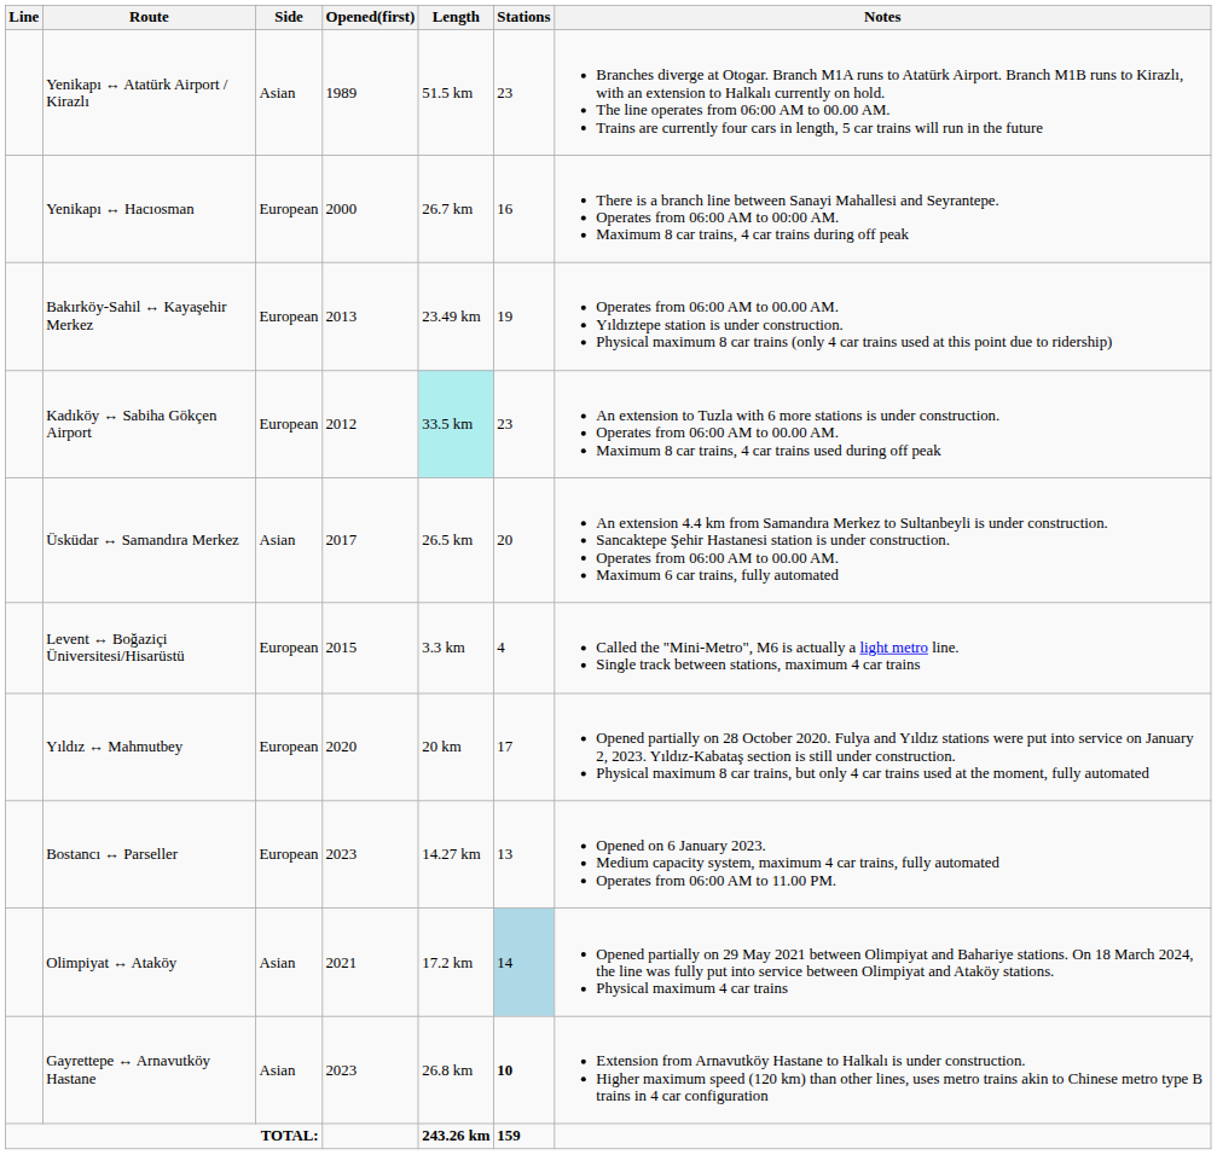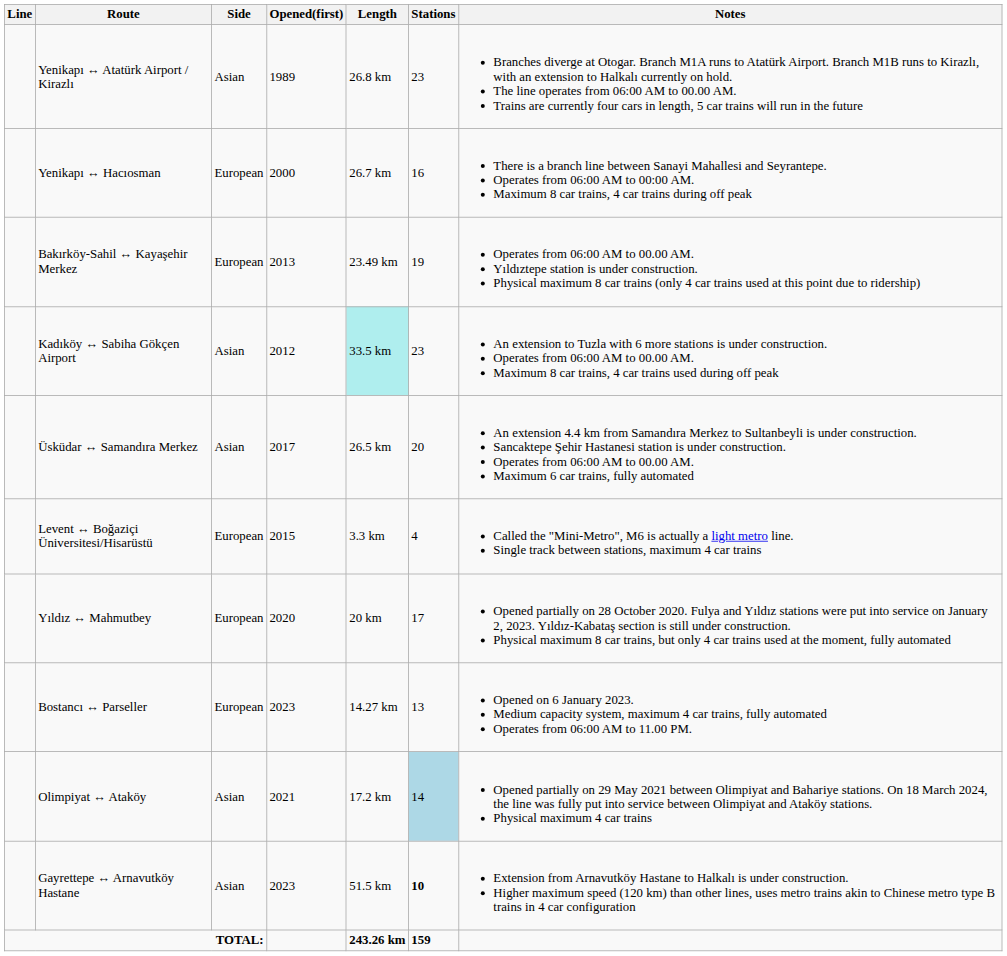Yenikapı ↔ Atatürk Airport / Kirazlı | Length: 51.5 km -> 26.8 km
Kadıköy ↔ Sabiha Gökçen Airport | Side: European -> Asian
Gayrettepe ↔ Arnavutköy Hastane | Length: 26.8 km -> 51.5 km
